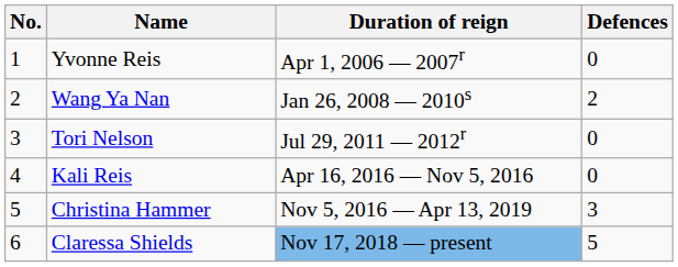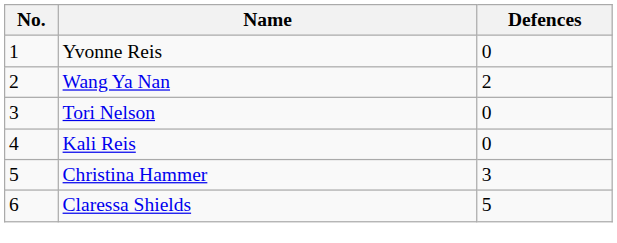- column: Duration of reign | Apr 1, 2006 — 2007r | Jan 26, 2008 — 2010s | Jul 29, 2011 — 2012r | Apr 16, 2016 — Nov 5, 2016 | Nov 5, 2016 — Apr 13, 2019 | Nov 17, 2018 — present
